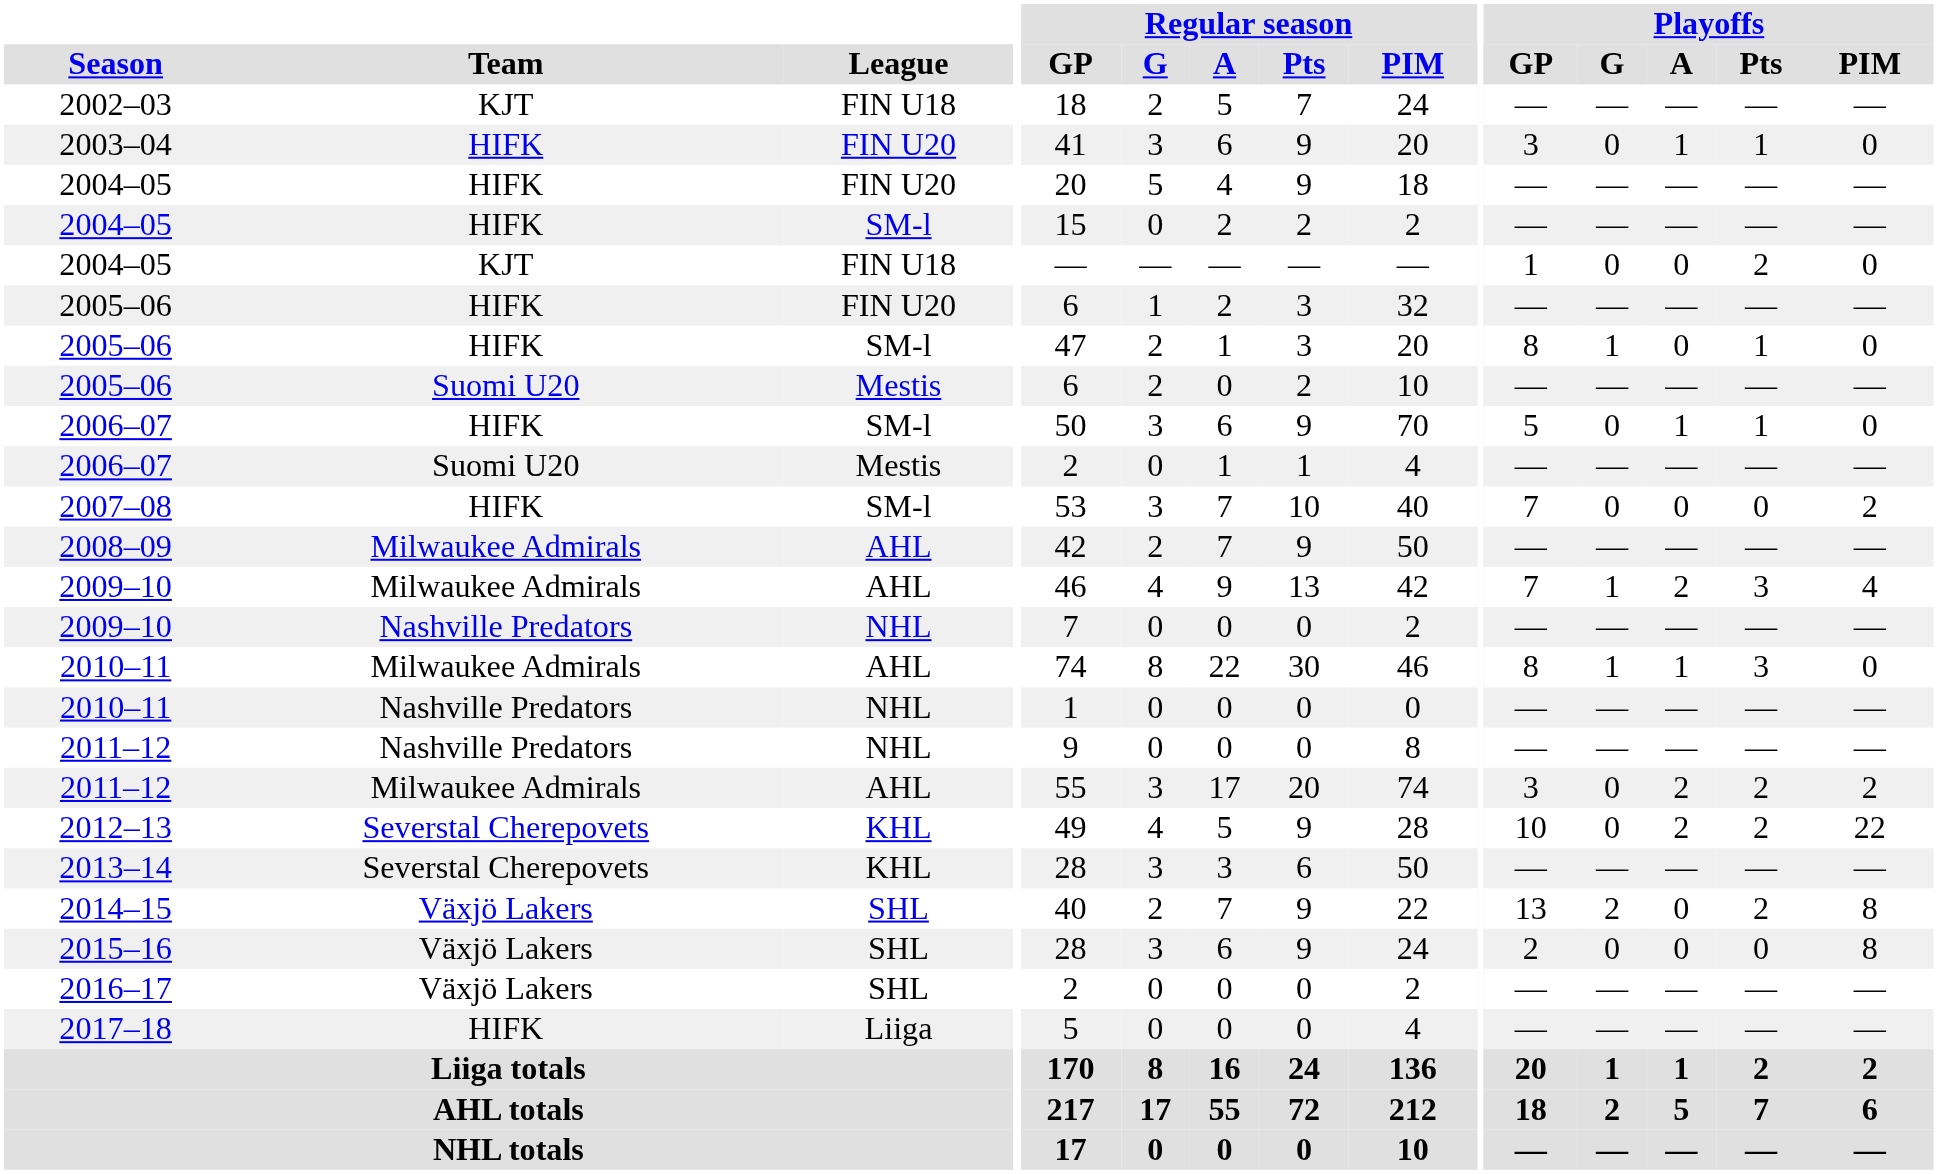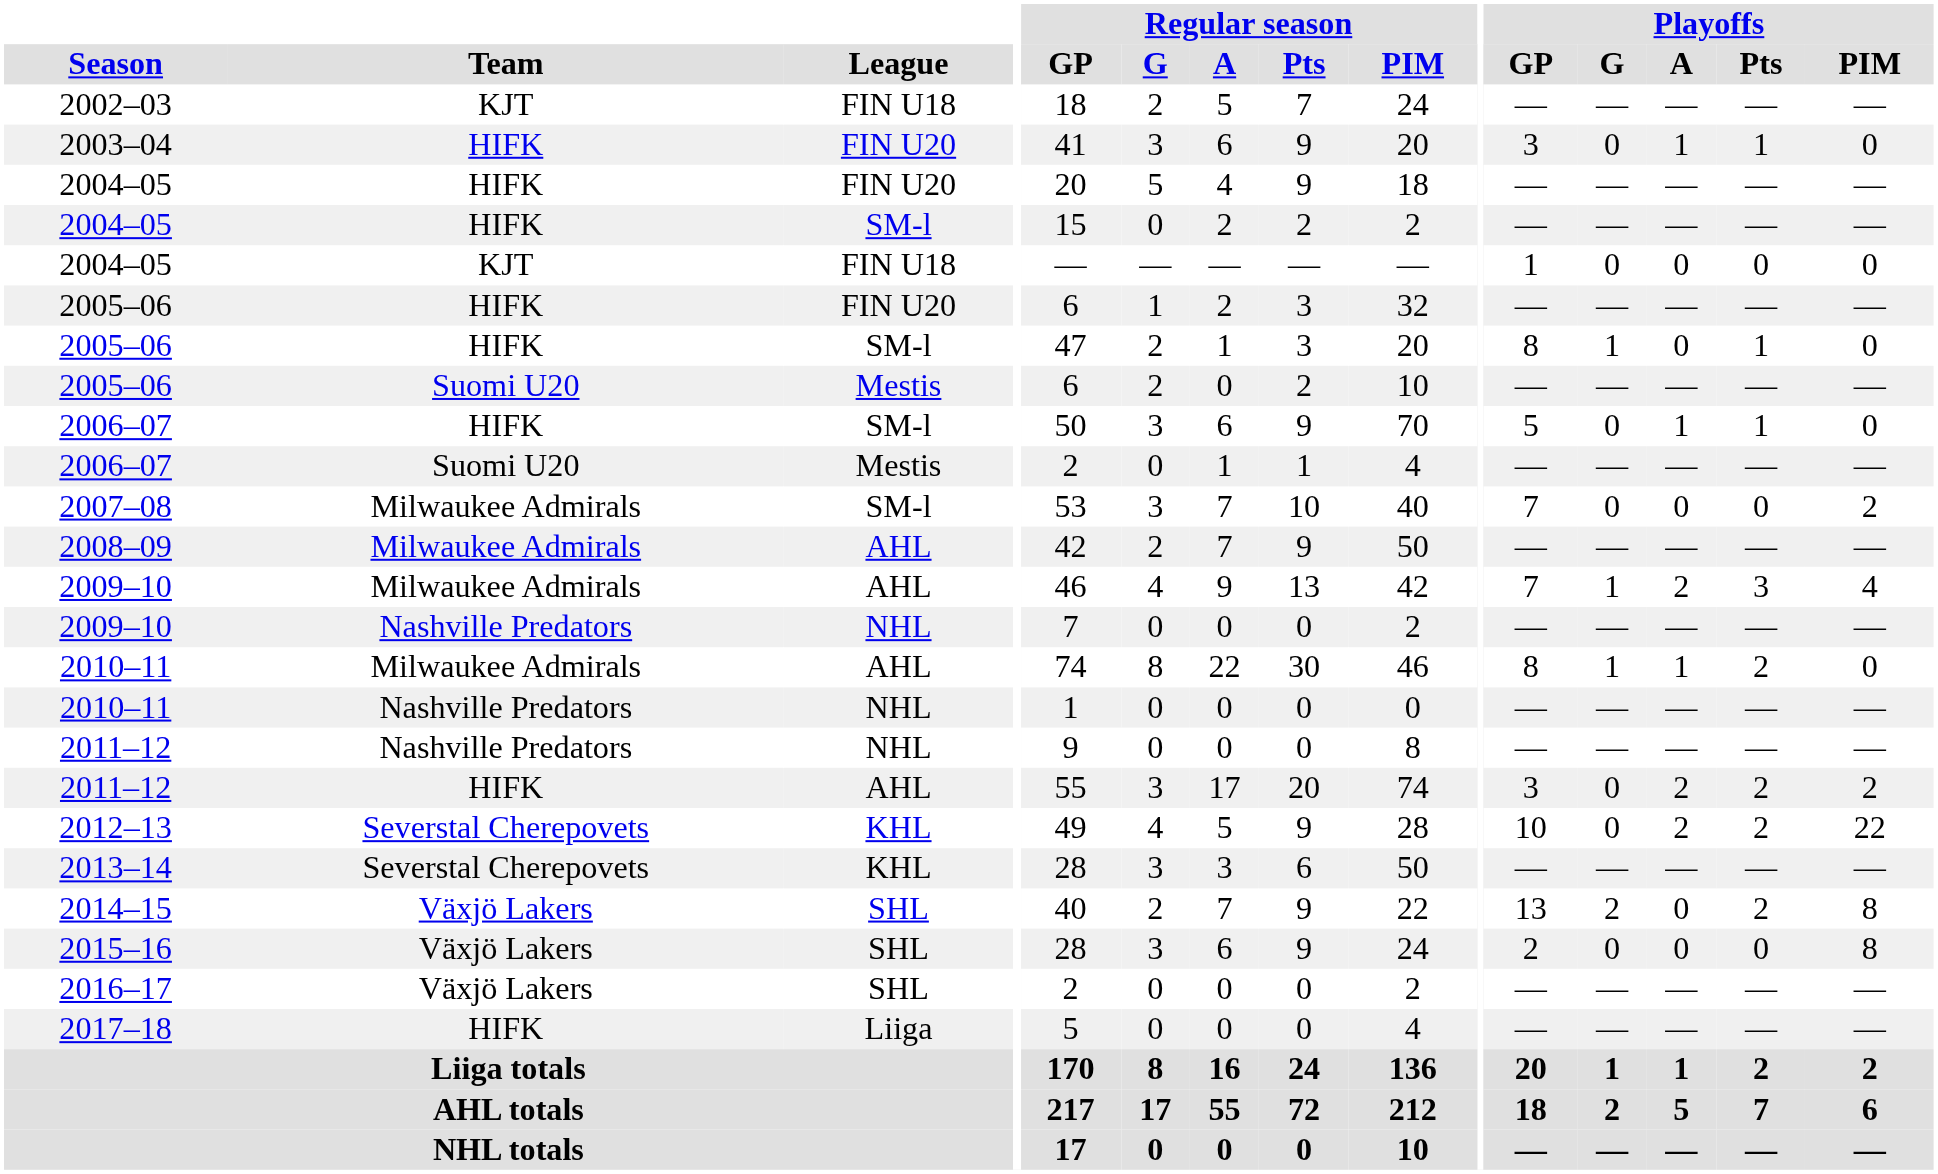2004–05 / FIN U18 | Playoffs / Pts: 2 -> 0
2007–08 | Team: HIFK -> Milwaukee Admirals
2010–11 / AHL | Playoffs / Pts: 3 -> 2
2011–12 / AHL | Team: Milwaukee Admirals -> HIFK
